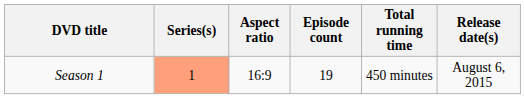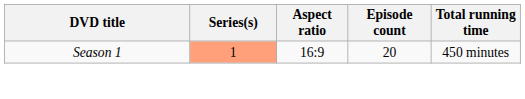- column: Release date(s) | August 6, 2015
Season 1 | Episode count: 19 -> 20
